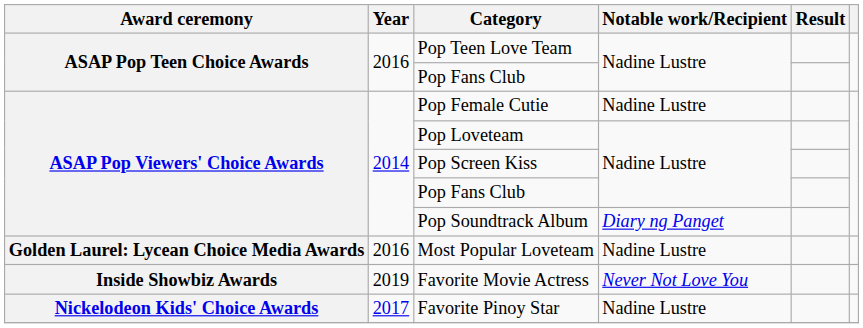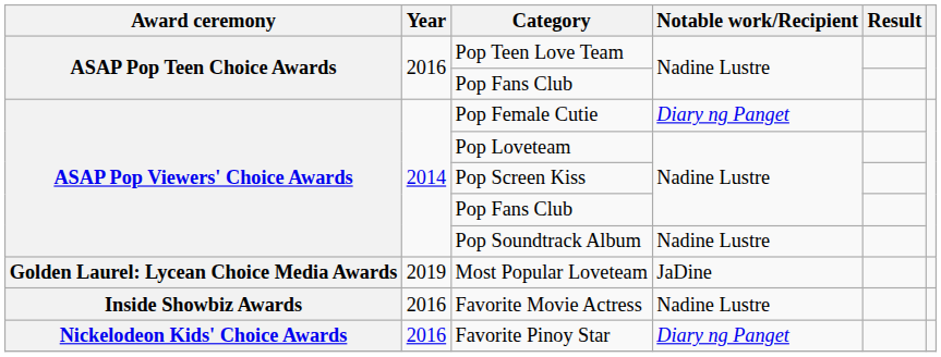Pop Female Cutie | Notable work/Recipient: Nadine Lustre -> Diary ng Panget
Pop Soundtrack Album | Notable work/Recipient: Diary ng Panget -> Nadine Lustre
Most Popular Loveteam | Year: 2016 -> 2019
Most Popular Loveteam | Notable work/Recipient: Nadine Lustre -> JaDine
Favorite Movie Actress | Year: 2019 -> 2016
Favorite Movie Actress | Notable work/Recipient: Never Not Love You -> Nadine Lustre
Favorite Pinoy Star | Year: 2017 -> 2016
Favorite Pinoy Star | Notable work/Recipient: Nadine Lustre -> Diary ng Panget
